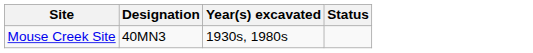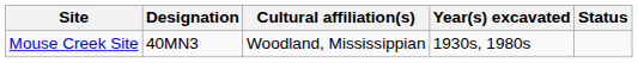+ column: Cultural affiliation(s) | Woodland, Mississippian
